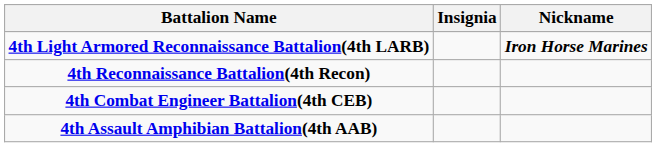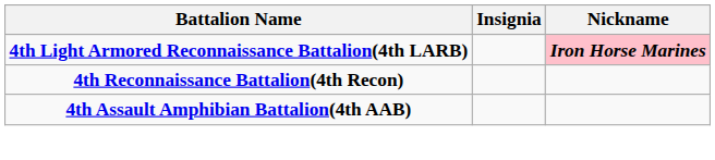4th Light Armored Reconnaissance Battalion(4th LARB) | Nickname: no background -> pink background
- row: 4th Combat Engineer Battalion(4th CEB)
